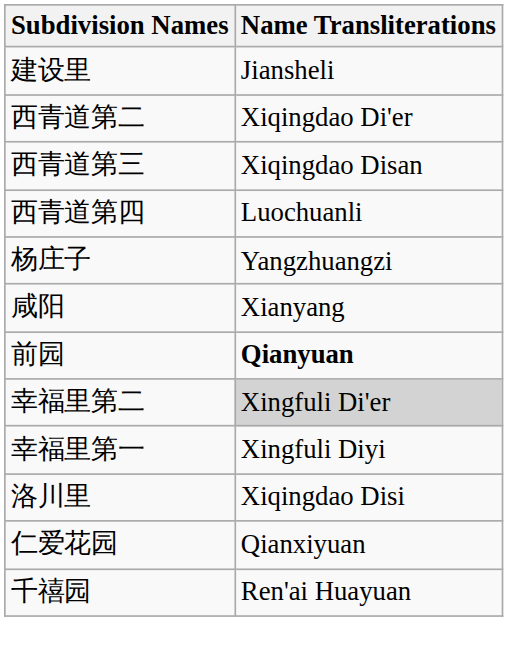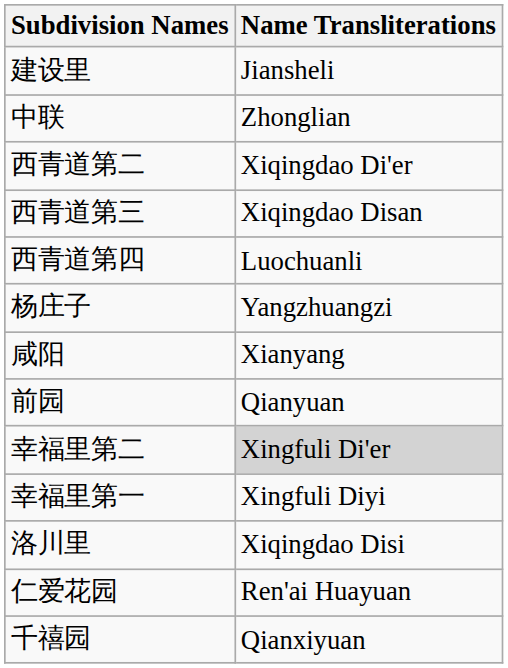+ row: 中联 | Zhonglian
前园 | Name Transliterations: bold -> normal
仁爱花园 | Name Transliterations: Qianxiyuan -> Ren'ai Huayuan
千禧园 | Name Transliterations: Ren'ai Huayuan -> Qianxiyuan
